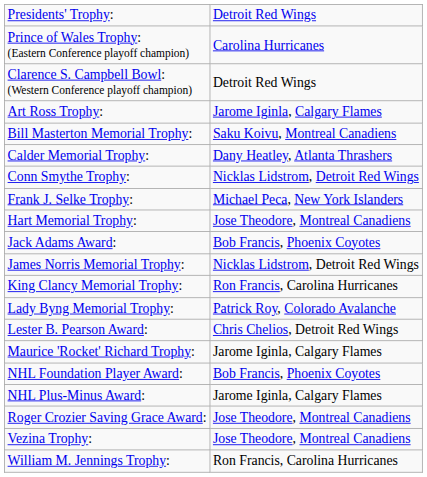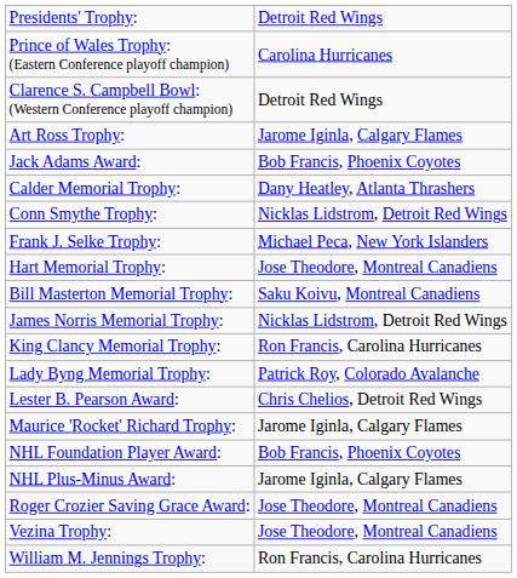rows swapped: Bill Masterton Memorial Trophy: <-> Jack Adams Award:
